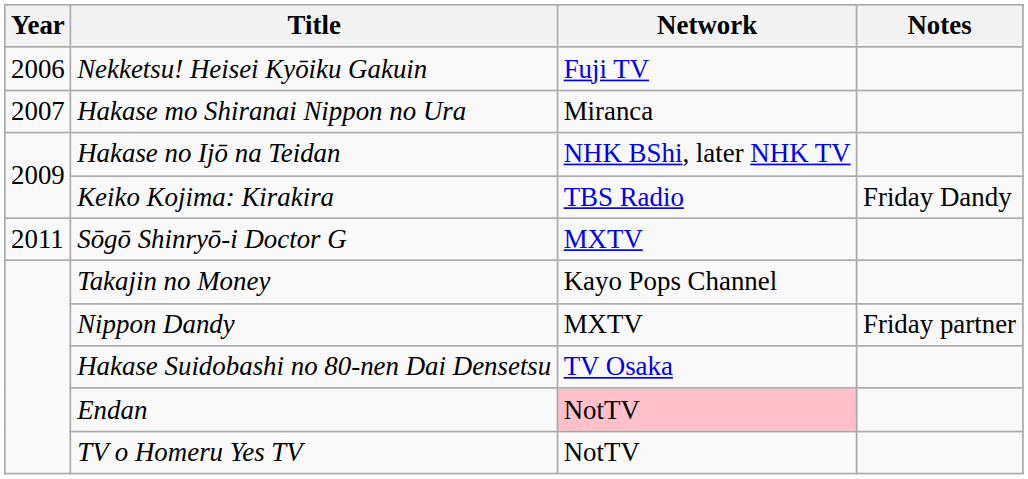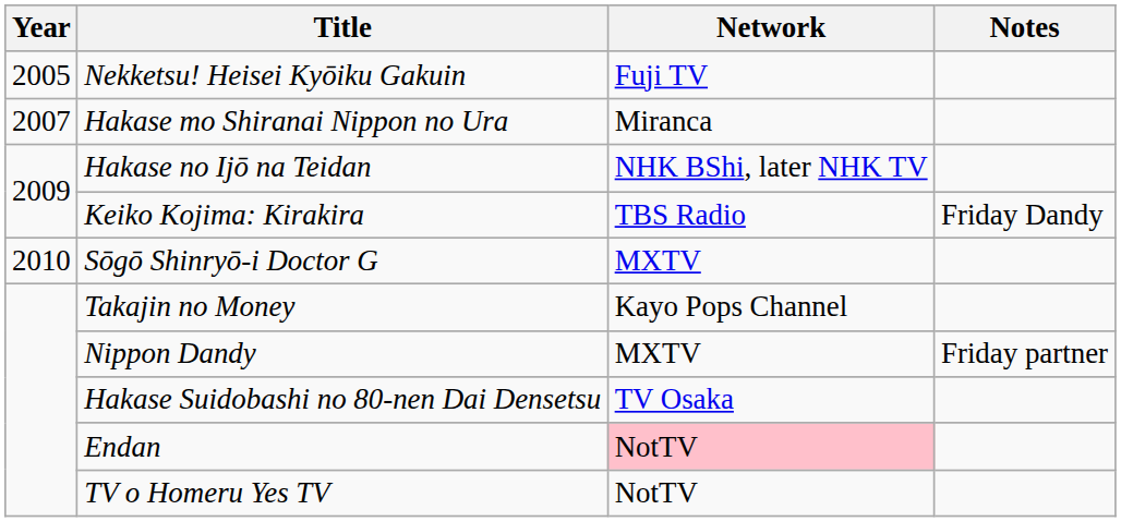Nekketsu! Heisei Kyōiku Gakuin | Year: 2006 -> 2005
Sōgō Shinryō-i Doctor G | Year: 2011 -> 2010
